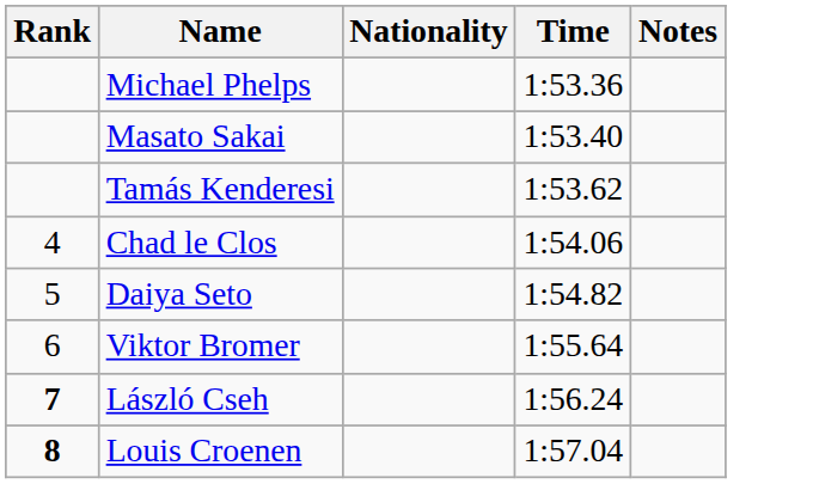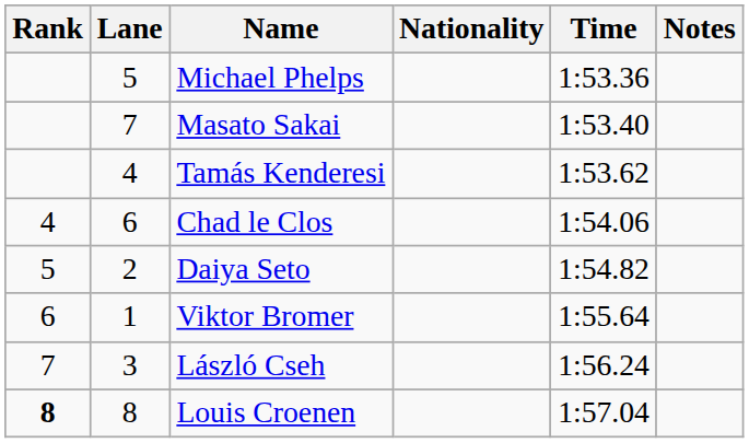+ column: Lane | 5 | 7 | 4 | 6 | 2 | 1 | 3 | 8
László Cseh | Rank: bold -> normal
